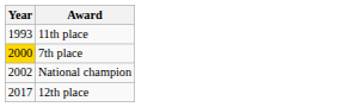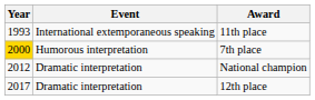+ column: Event | International extemporaneous speaking | Humorous interpretation | Dramatic interpretation | Dramatic interpretation
National champion | Year: 2002 -> 2012
